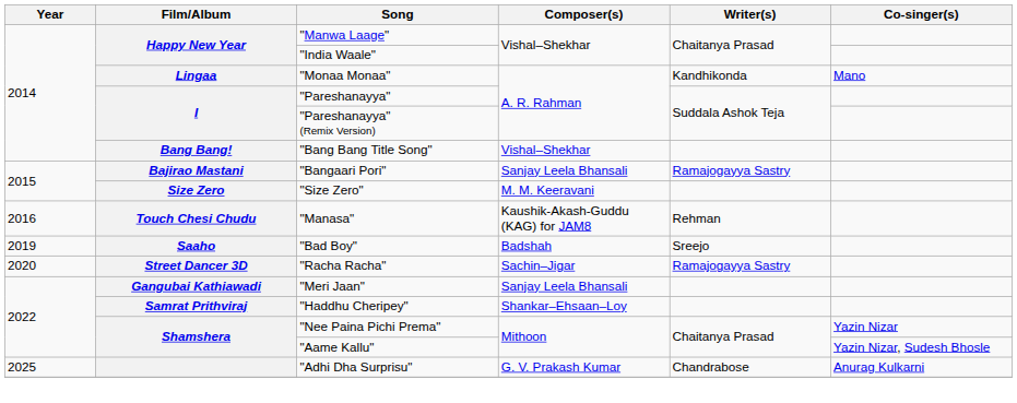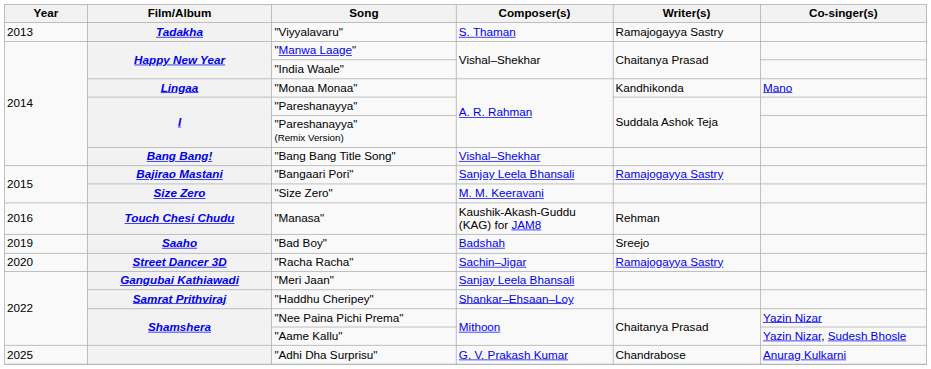+ row: 2013 | Tadakha | "Viyyalavaru" | S. Thaman | Ramajogayya Sastry
